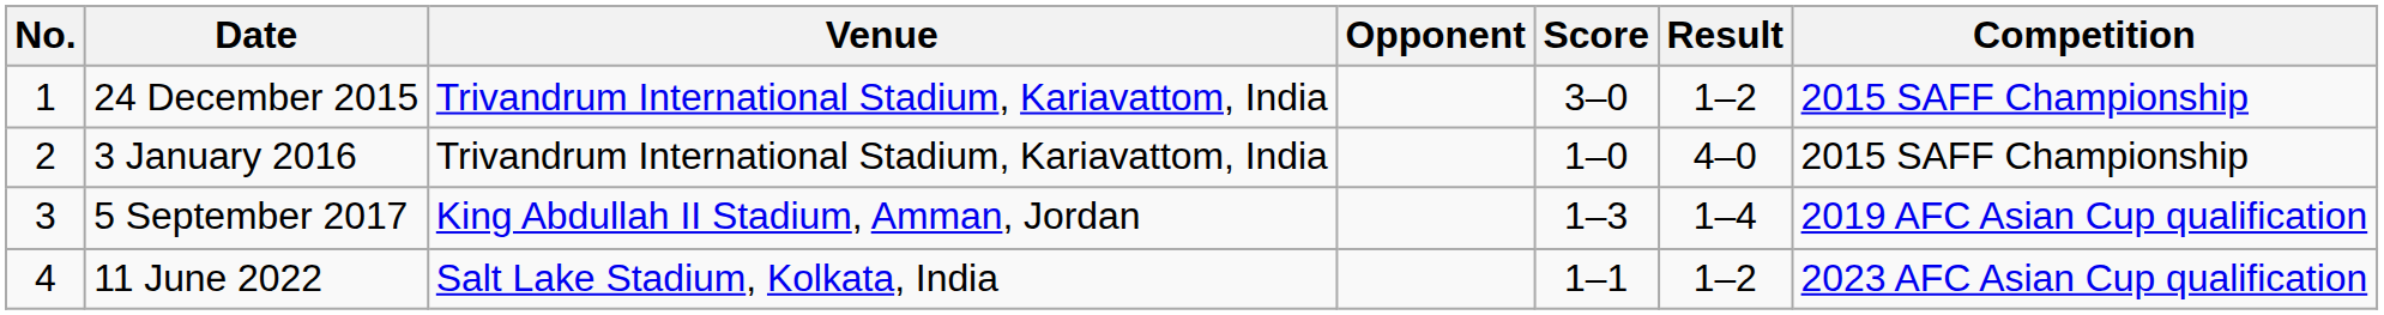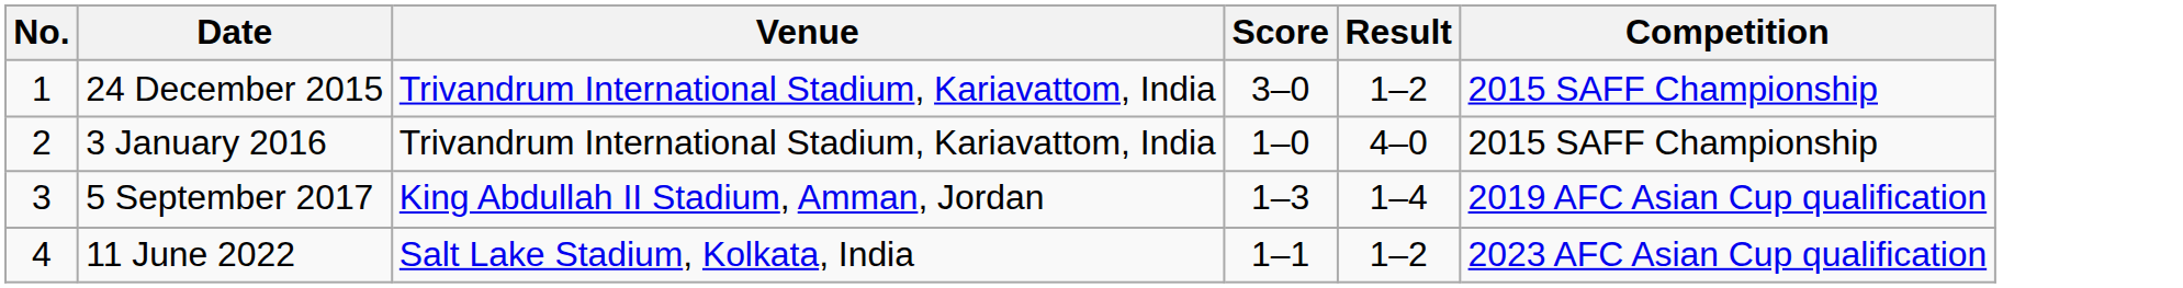- column: Opponent
